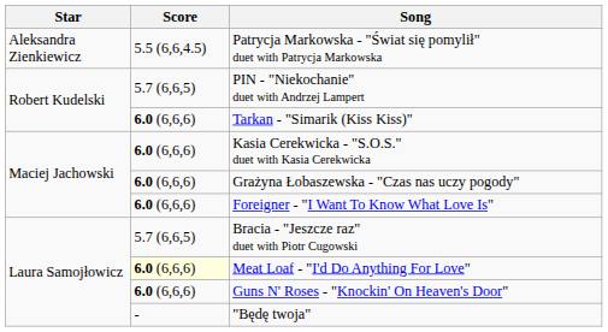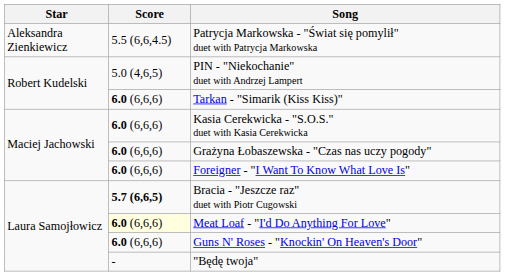PIN - "Niekochanie" duet with Andrzej Lampert | Score: 5.7 (6,6,5) -> 5.0 (4,6,5)
Bracia - "Jeszcze raz" duet with Piotr Cugowski | Score: normal -> bold
